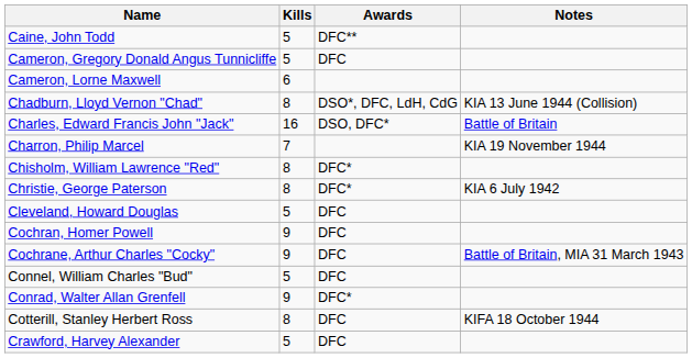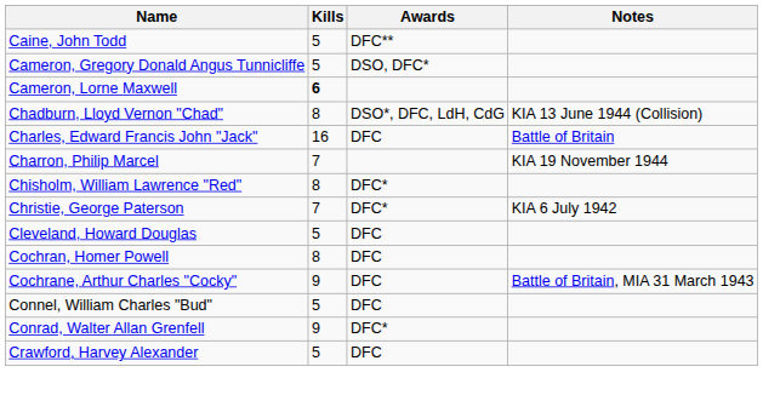Cameron, Gregory Donald Angus Tunnicliffe | Awards: DFC -> DSO, DFC*
Cameron, Lorne Maxwell | Kills: normal -> bold
Charles, Edward Francis John "Jack" | Awards: DSO, DFC* -> DFC
Christie, George Paterson | Kills: 8 -> 7
Cochran, Homer Powell | Kills: 9 -> 8
- row: Cotterill, Stanley Herbert Ross | 8 | DFC | KIFA 18 October 1944
